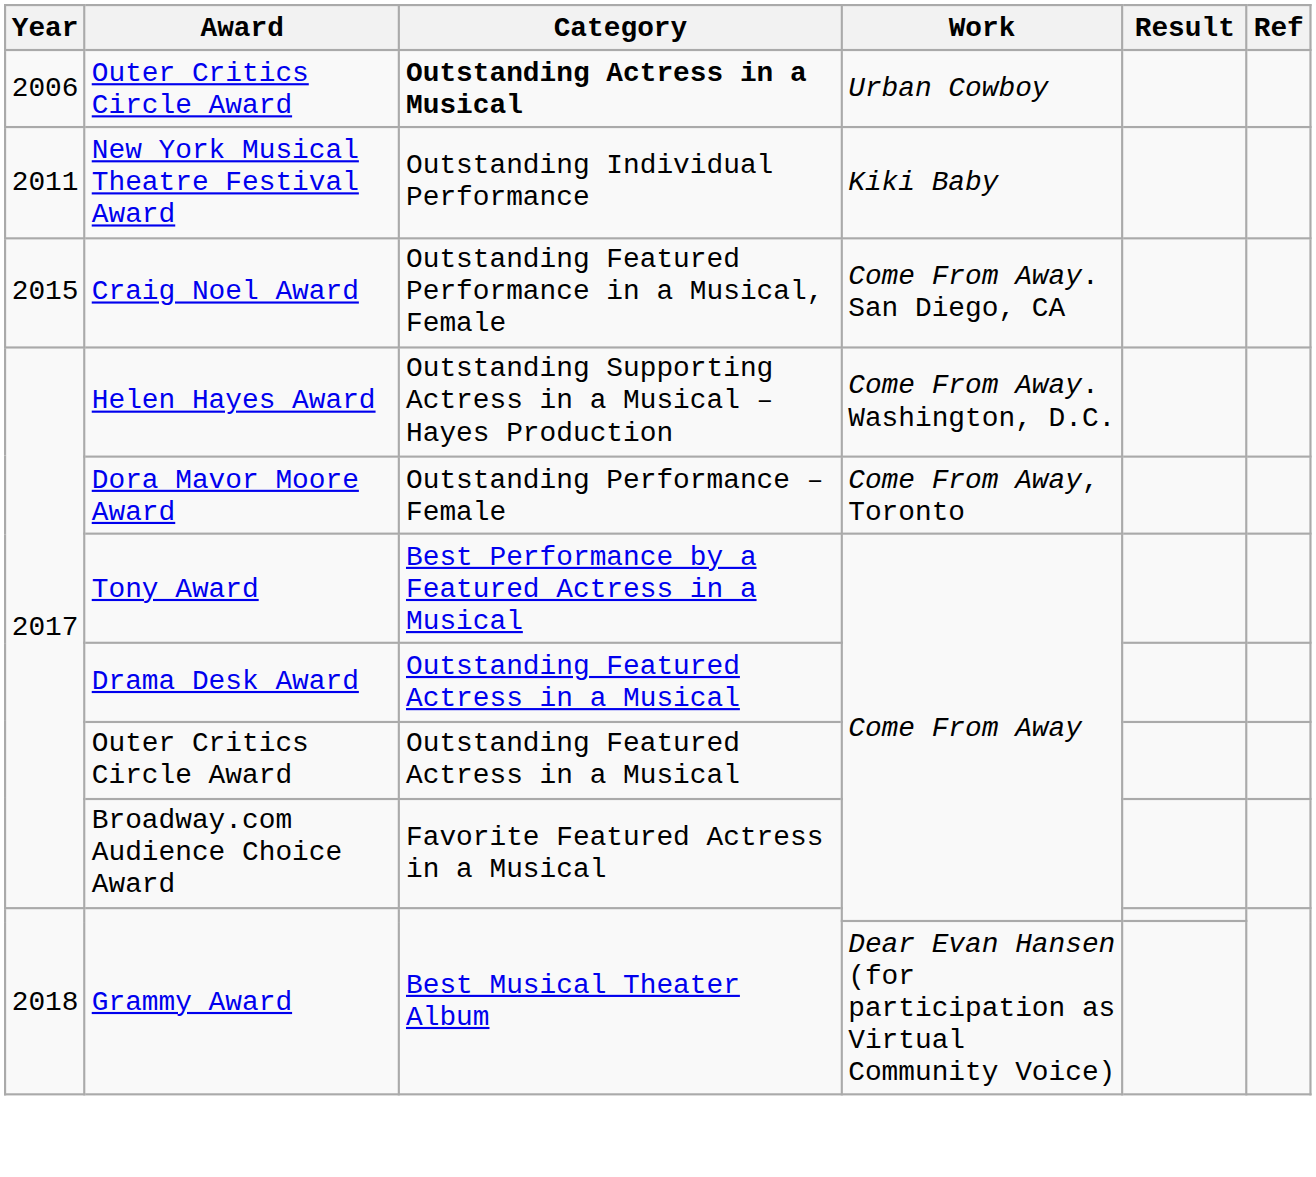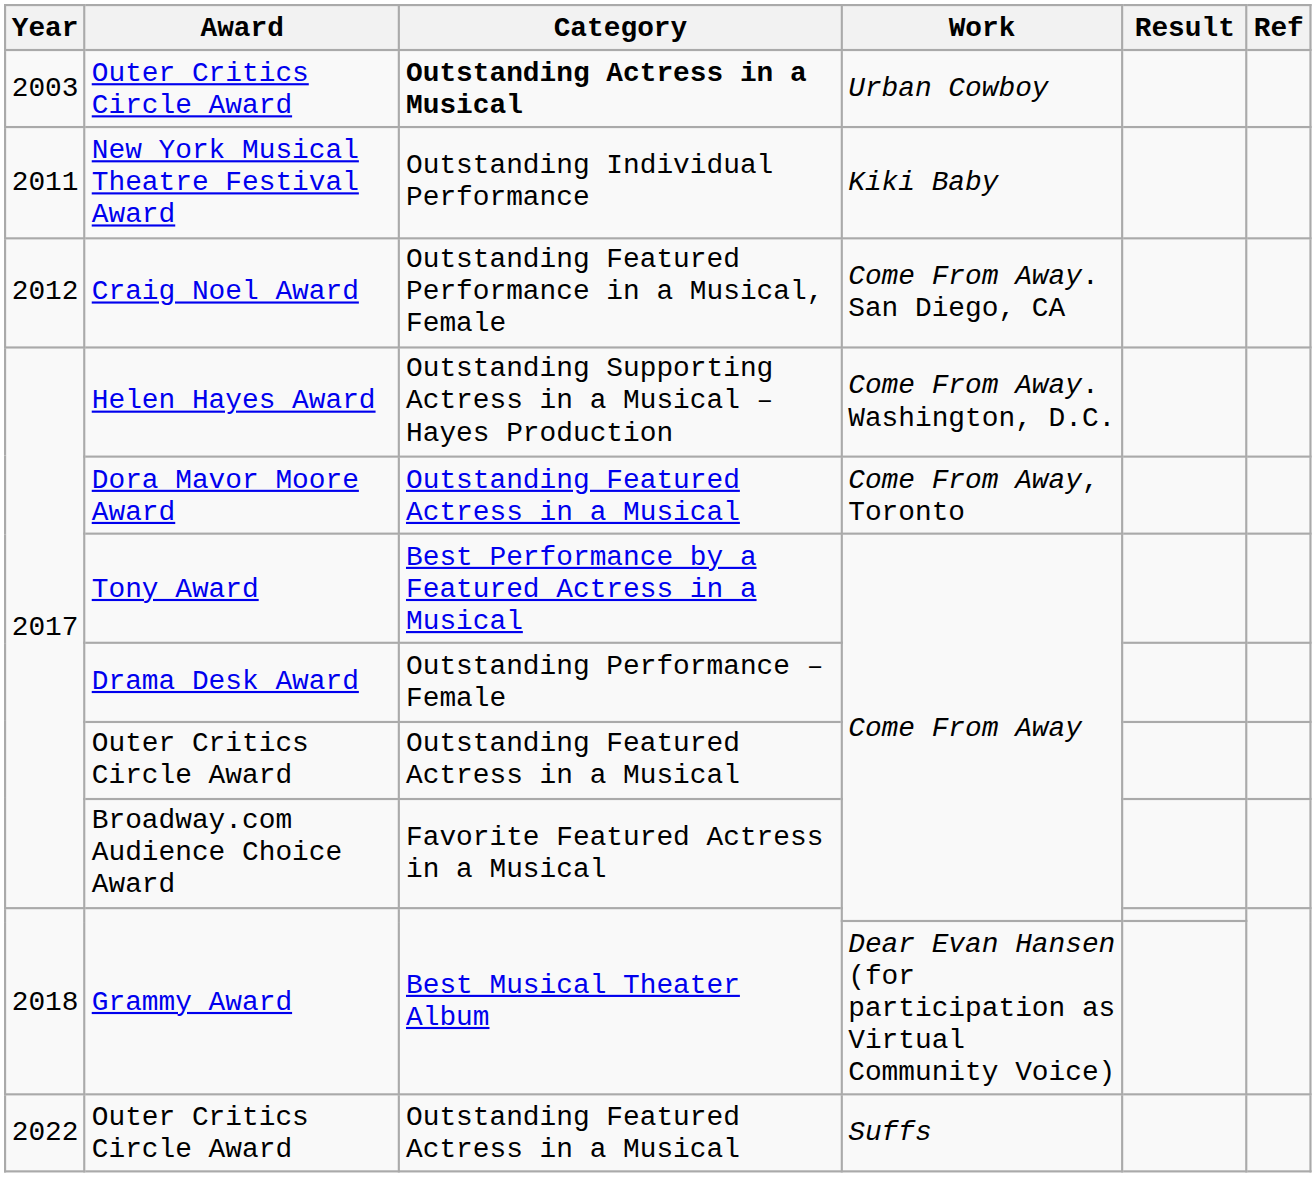Outer Critics Circle Award / Urban Cowboy | Year: 2006 -> 2003
Craig Noel Award | Year: 2015 -> 2012
Dora Mavor Moore Award | Category: Outstanding Performance – Female -> Outstanding Featured Actress in a Musical
Drama Desk Award | Category: Outstanding Featured Actress in a Musical -> Outstanding Performance – Female
+ row: 2022 | Outer Critics Circle Award | Outstanding Featured Actress in a Musical | Suffs
